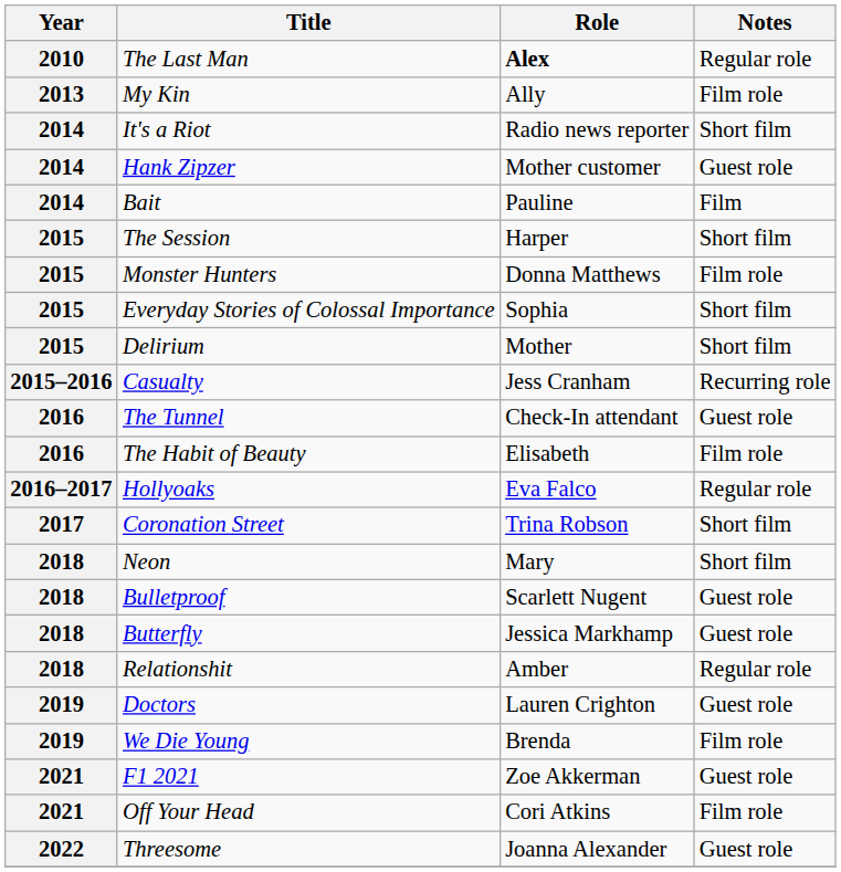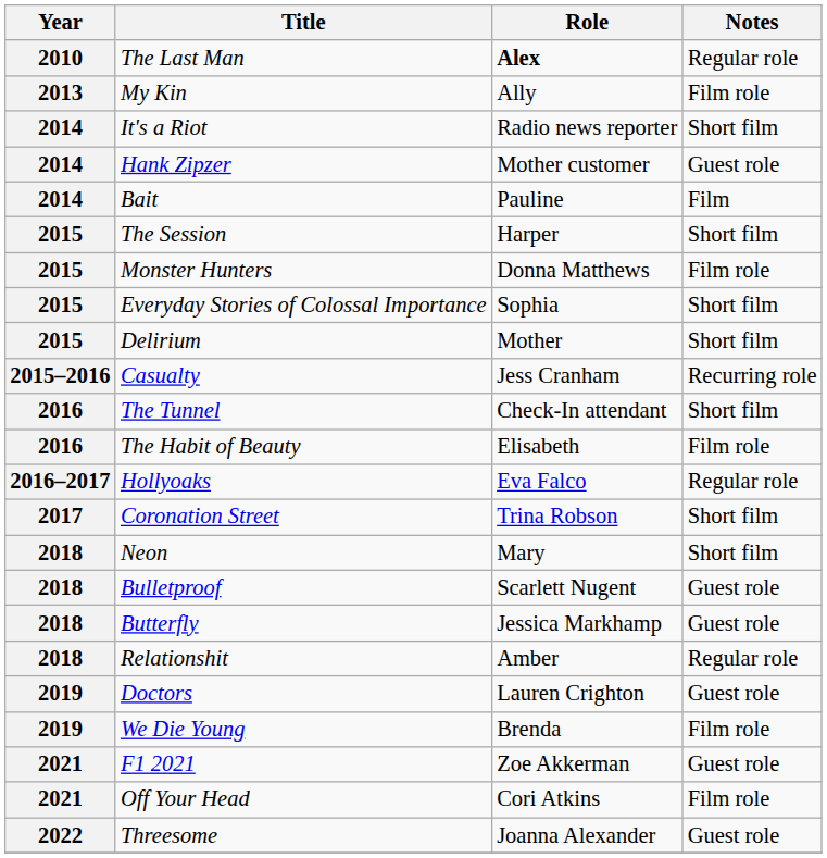The Tunnel | Notes: Guest role -> Short film
